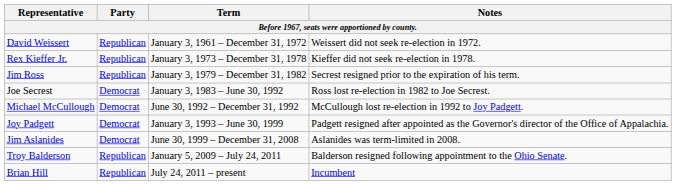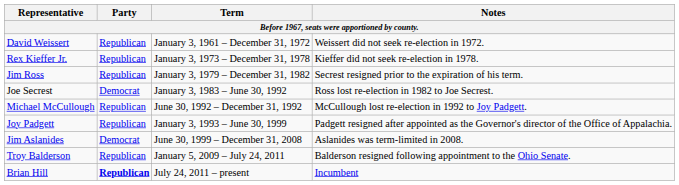Michael McCullough | Party: Democrat -> Republican
Joy Padgett | Party: Democrat -> Republican
Brian Hill | Party: normal -> bold
